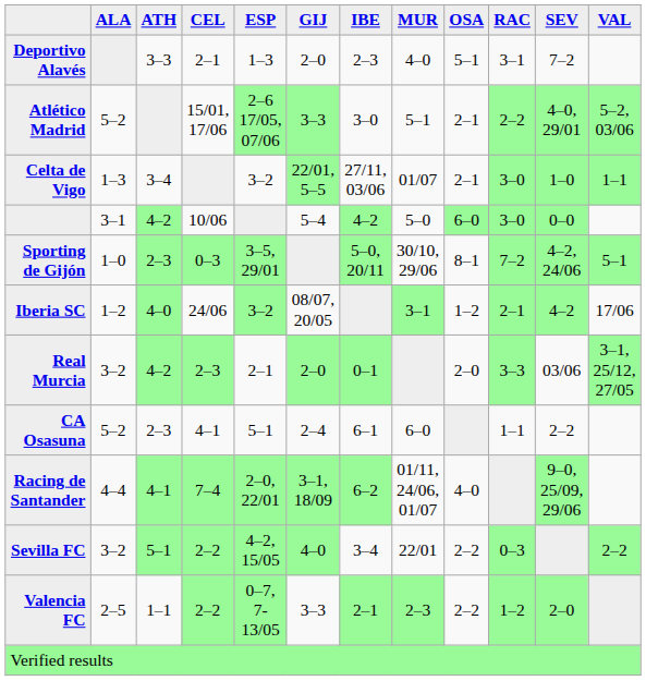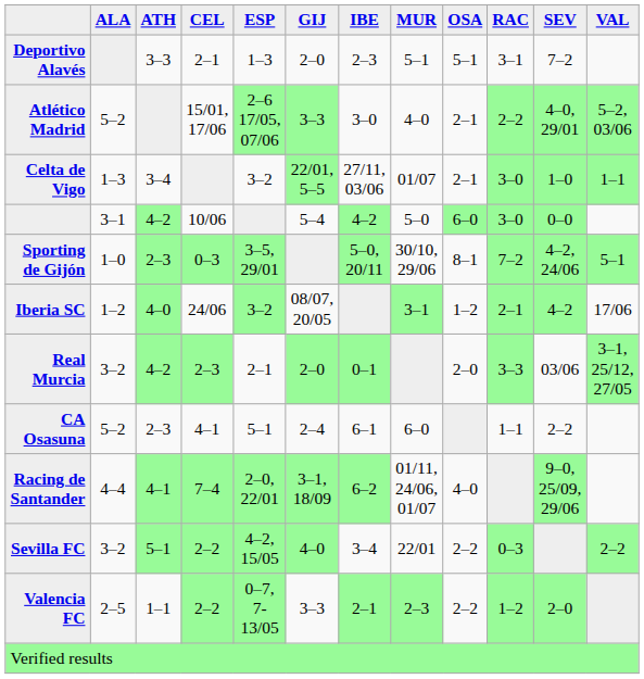Deportivo Alavés | MUR: 4–0 -> 5–1
Atlético Madrid | MUR: 5–1 -> 4–0
